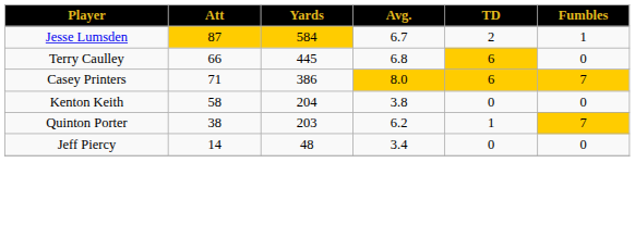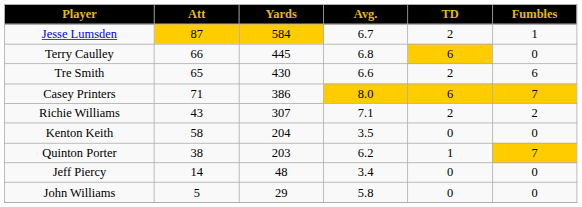+ row: Tre Smith | 65 | 430 | 6.6 | 2 | 6
+ row: Richie Williams | 43 | 307 | 7.1 | 2 | 2
Kenton Keith | Avg.: 3.8 -> 3.5
+ row: John Williams | 5 | 29 | 5.8 | 0 | 0
